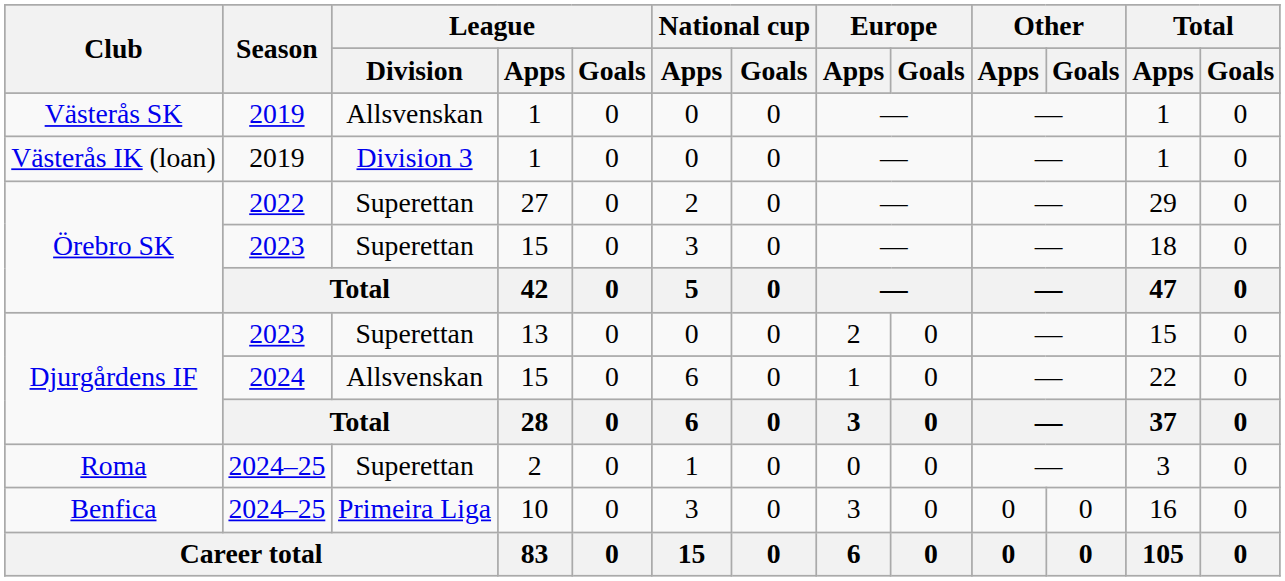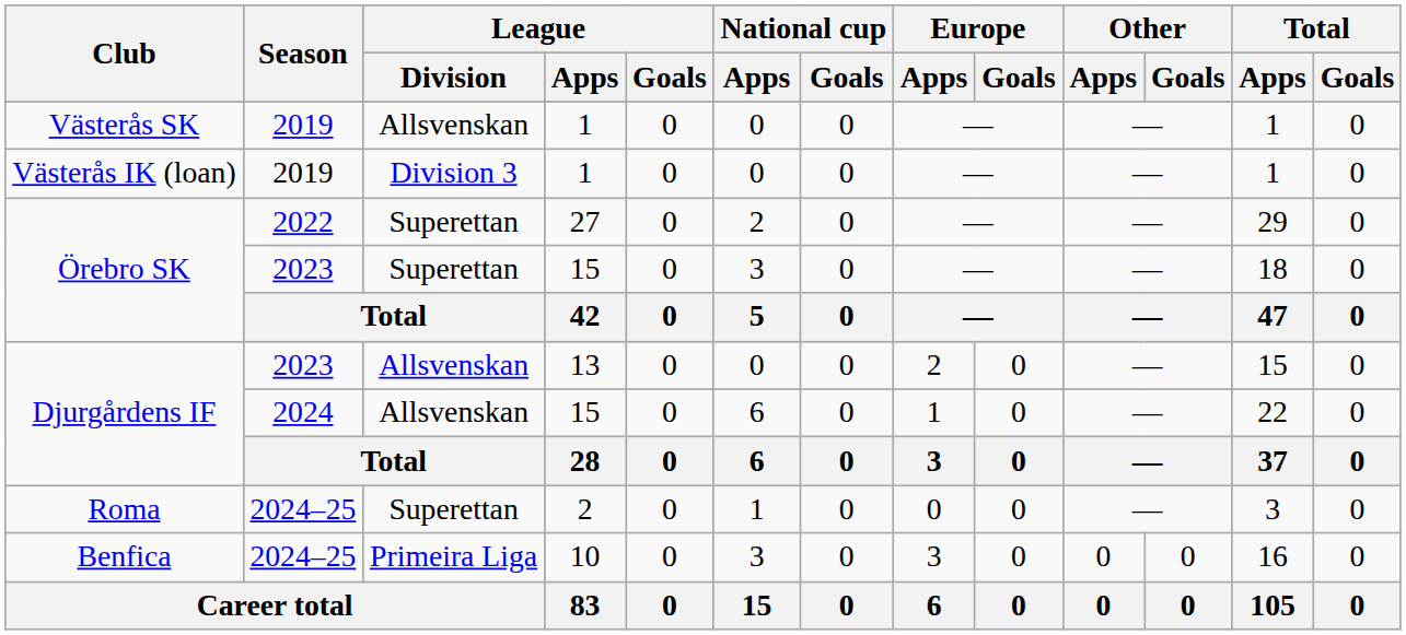Djurgårdens IF / 13 | League / Division: Superettan -> Allsvenskan
